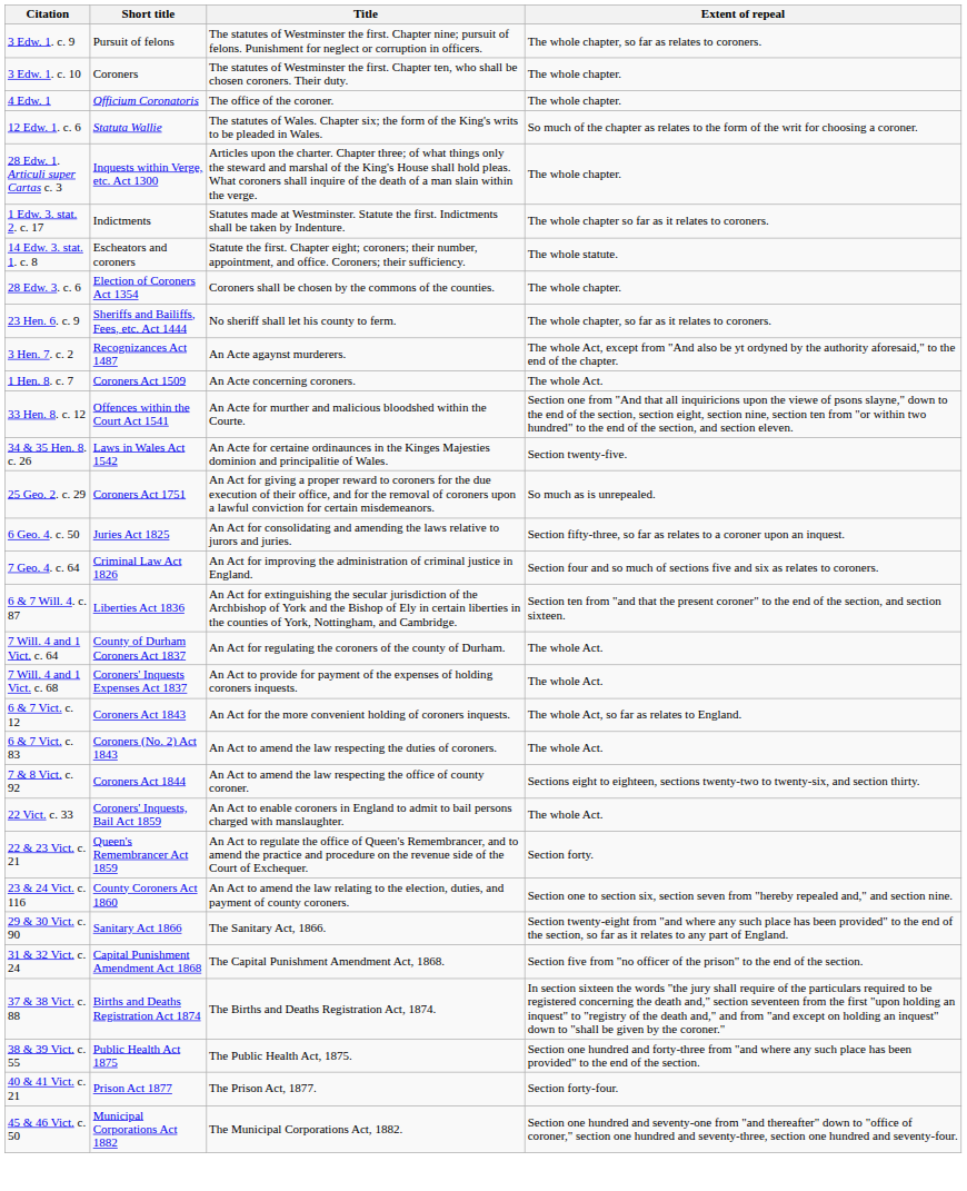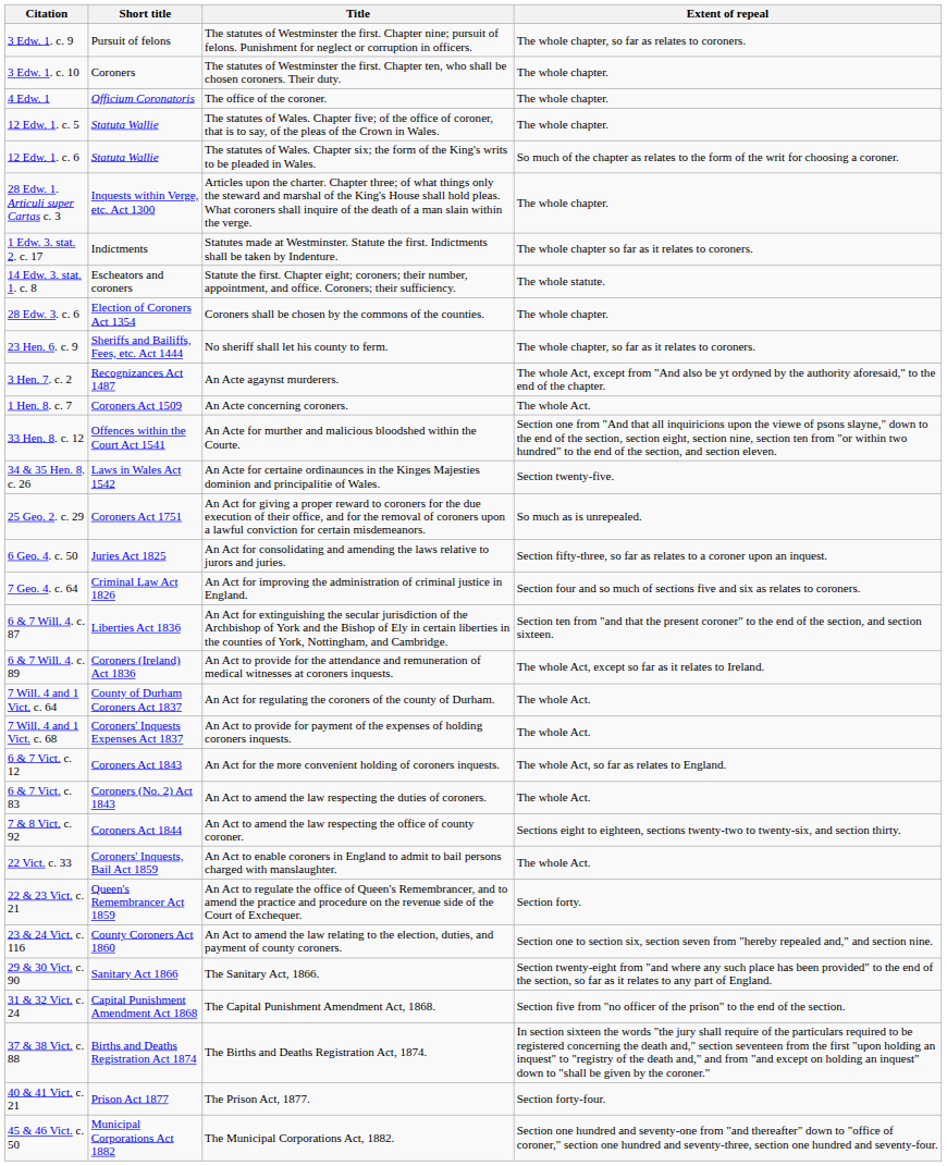+ row: 12 Edw. 1. c. 5 | Statuta Wallie | The statutes of Wales. Chapter five; of the office of coroner, that is to say, of the pleas of the Crown in Wales. | The whole chapter.
+ row: 6 & 7 Will. 4. c. 89 | Coroners (Ireland) Act 1836 | An Act to provide for the attendance and remuneration of medical witnesses at coroners inquests. | The whole Act, except so far as it relates to Ireland.
- row: 38 & 39 Vict. c. 55 | Public Health Act 1875 | The Public Health Act, 1875. | Section one hundred and forty-three from "and where any such place has been provided" to the end of the section.
